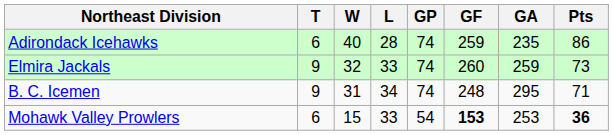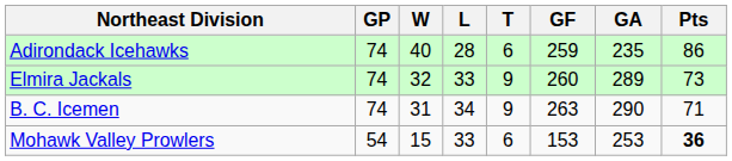columns swapped: GP <-> T
Elmira Jackals | GA: 259 -> 289
B. C. Icemen | GF: 248 -> 263
B. C. Icemen | GA: 295 -> 290
Mohawk Valley Prowlers | GF: bold -> normal
